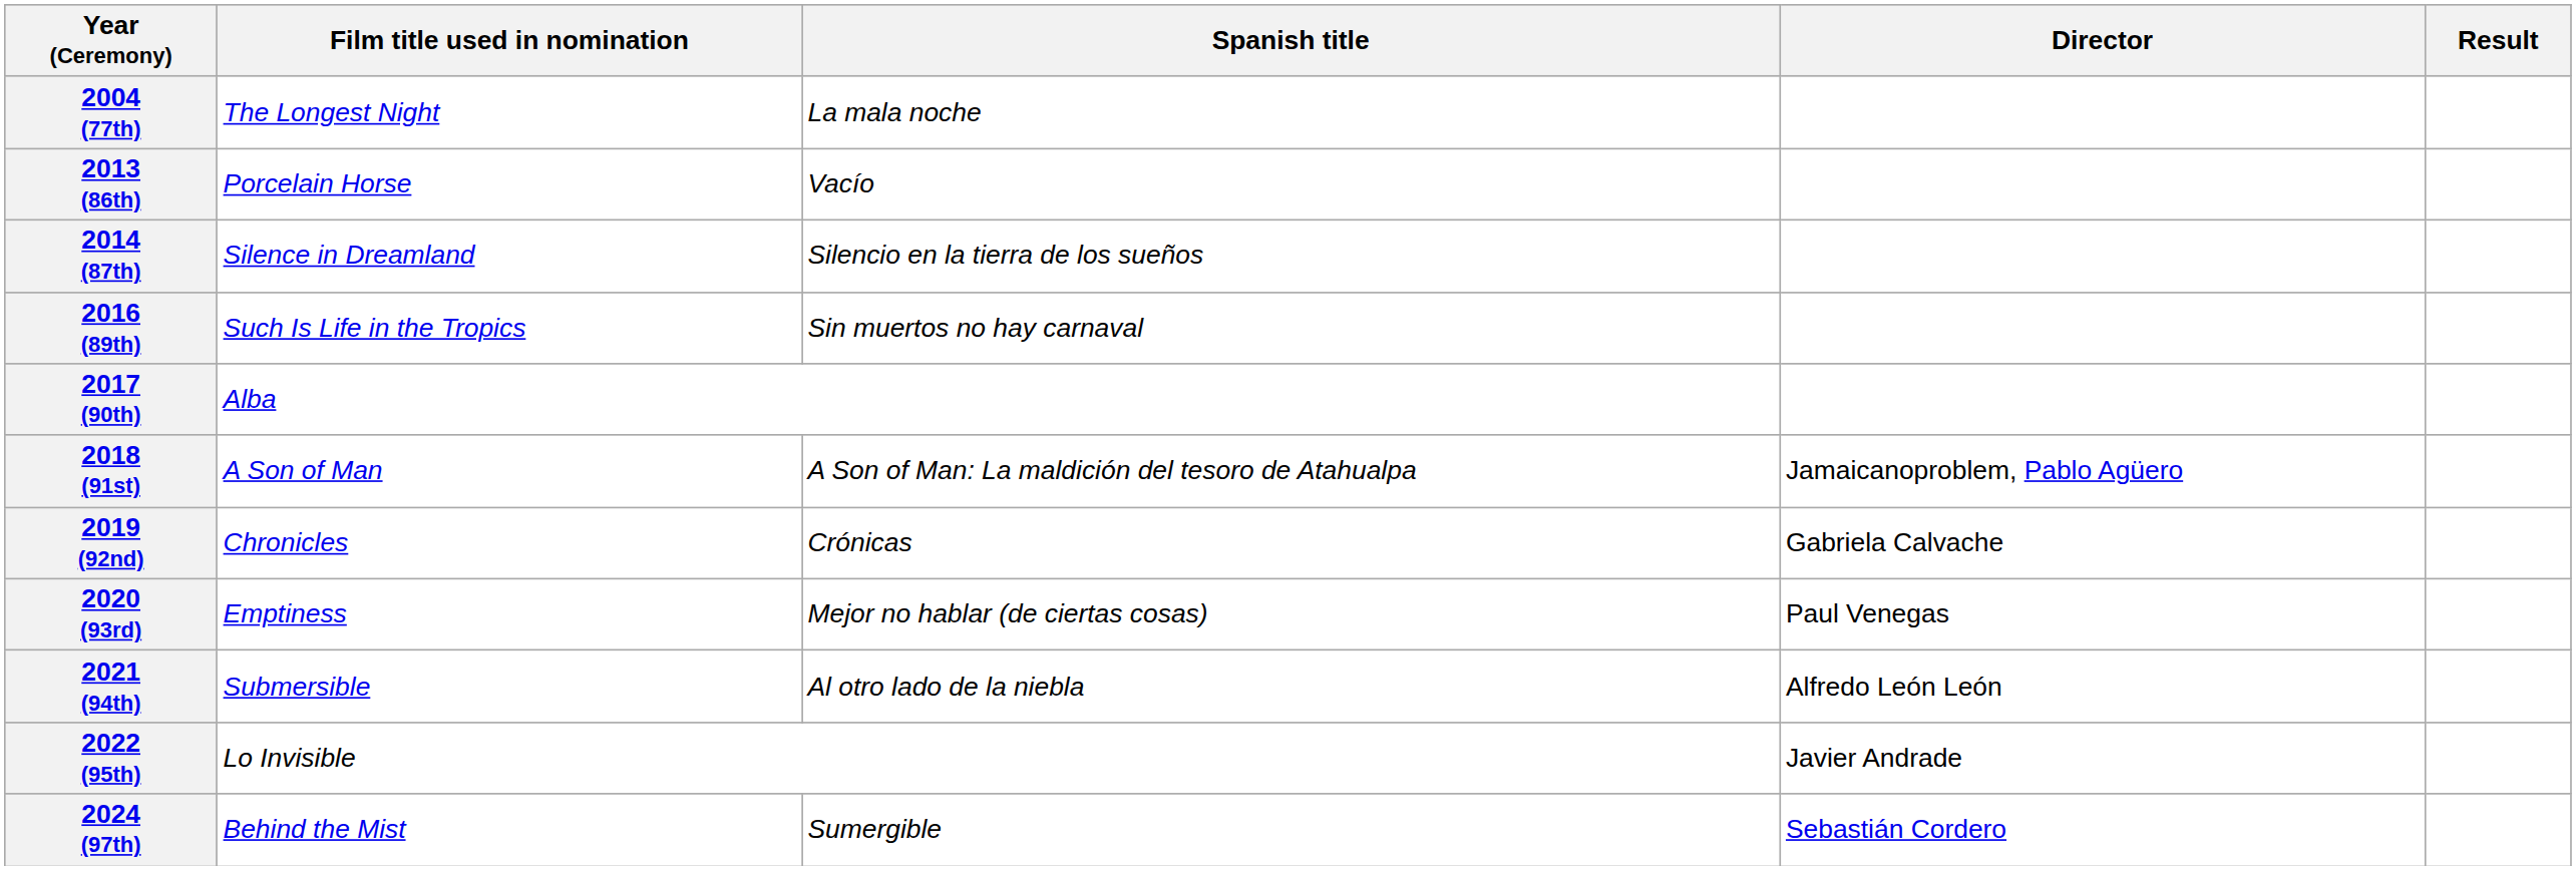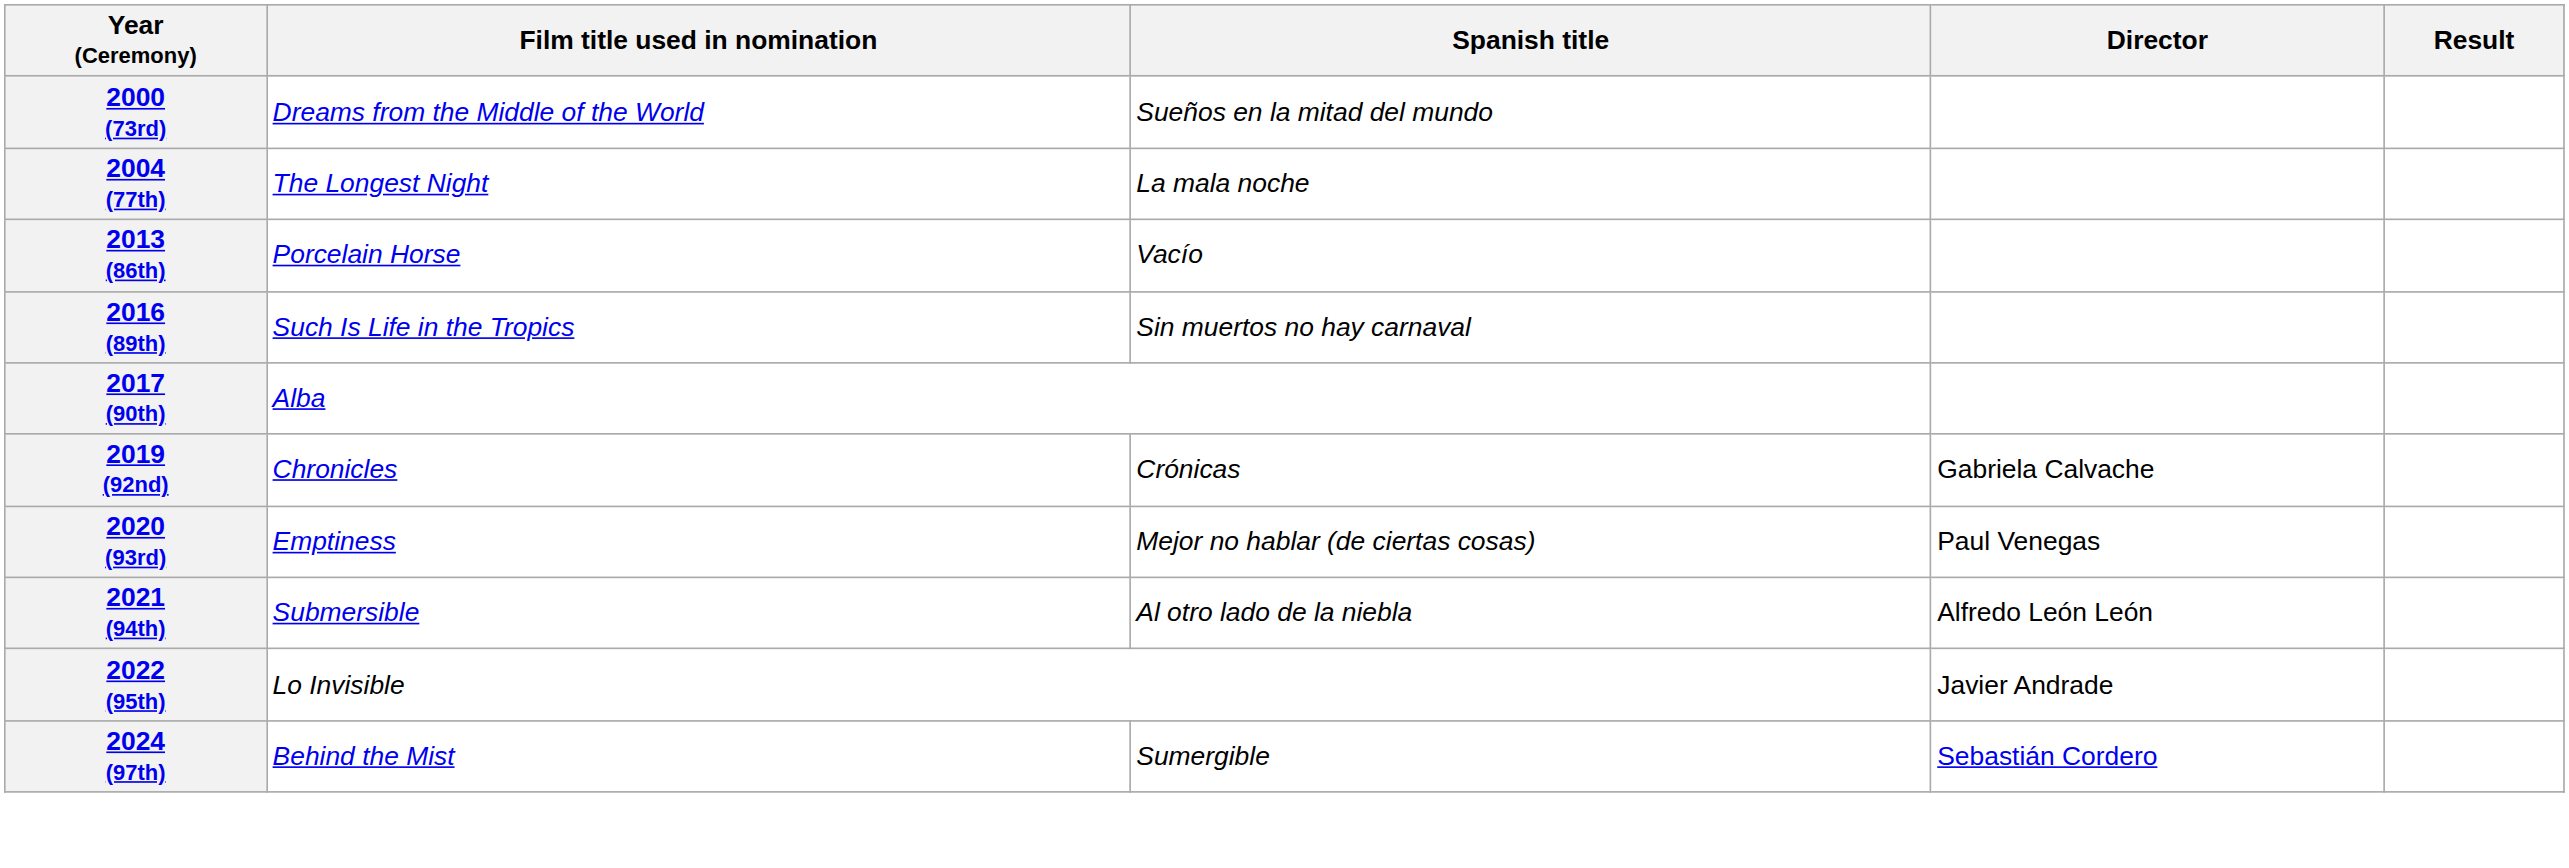+ row: 2000 (73rd) | Dreams from the Middle of the World | Sueños en la mitad del mundo
- row: 2014 (87th) | Silence in Dreamland | Silencio en la tierra de los sueños
- row: 2018 (91st) | A Son of Man | A Son of Man: La maldición del tesoro de Atahualpa | Jamaicanoproblem, Pablo Agüero
